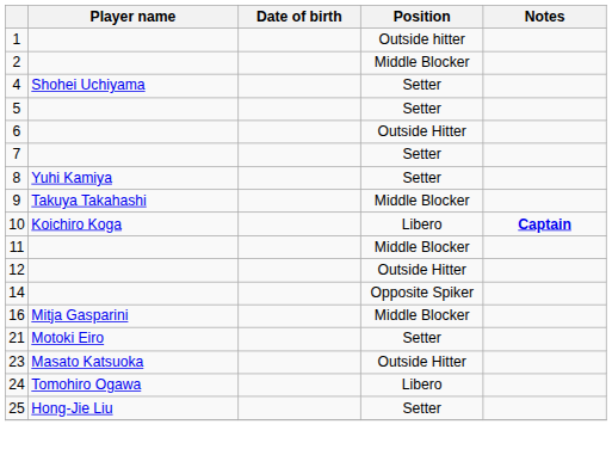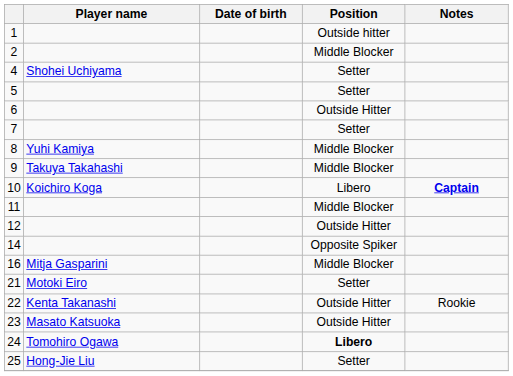8 | Position: Setter -> Middle Blocker
+ row: 22 | Kenta Takanashi | Outside Hitter | Rookie
24 | Position: normal -> bold
